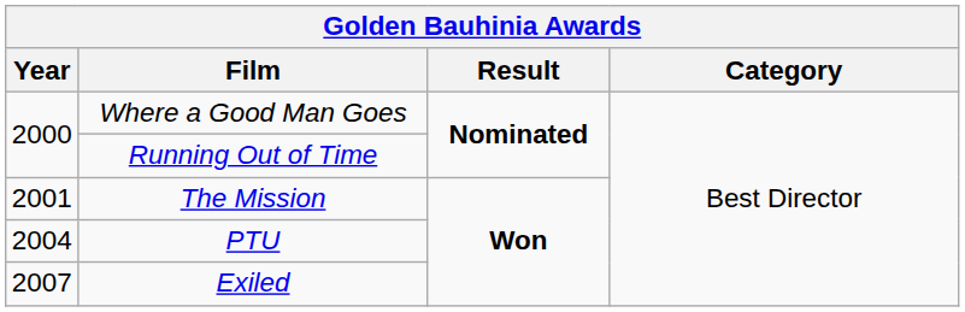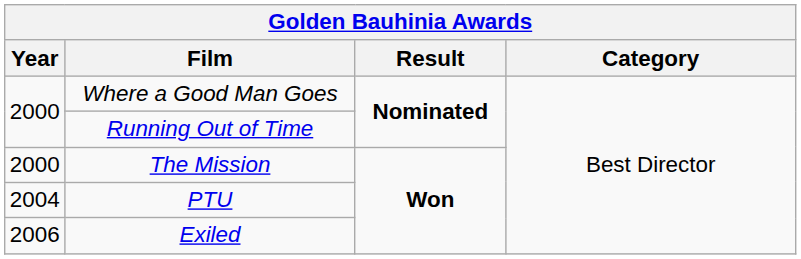The Mission | Year: 2001 -> 2000
Exiled | Year: 2007 -> 2006
